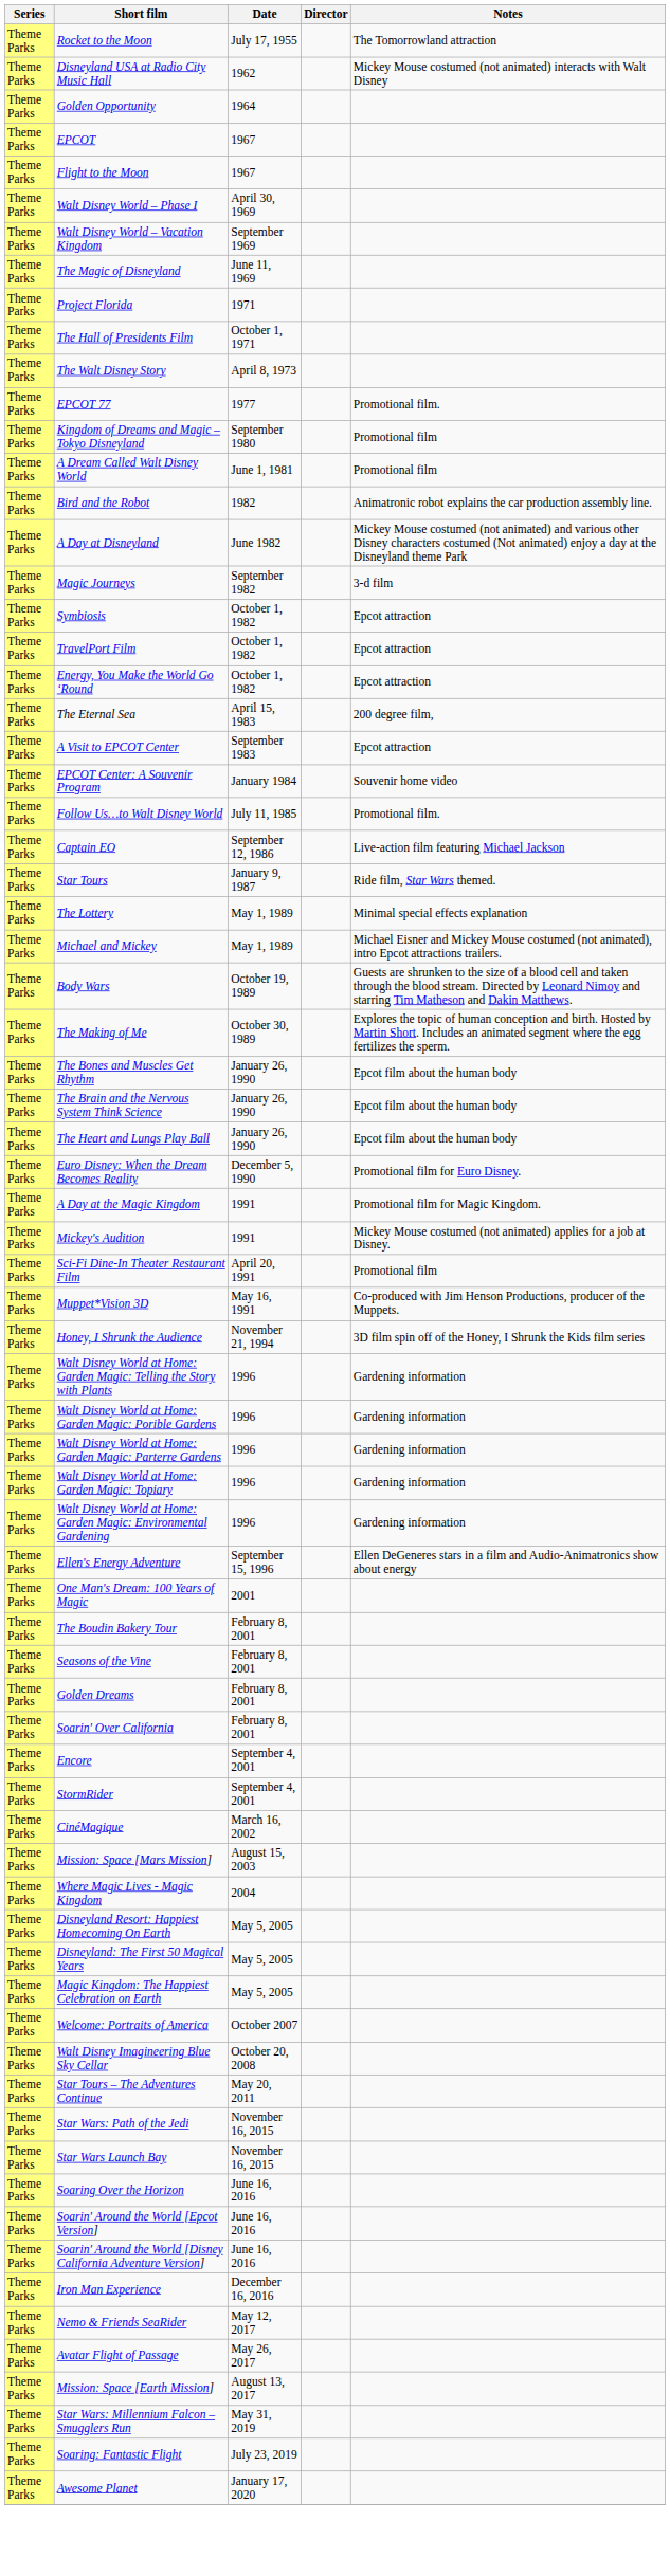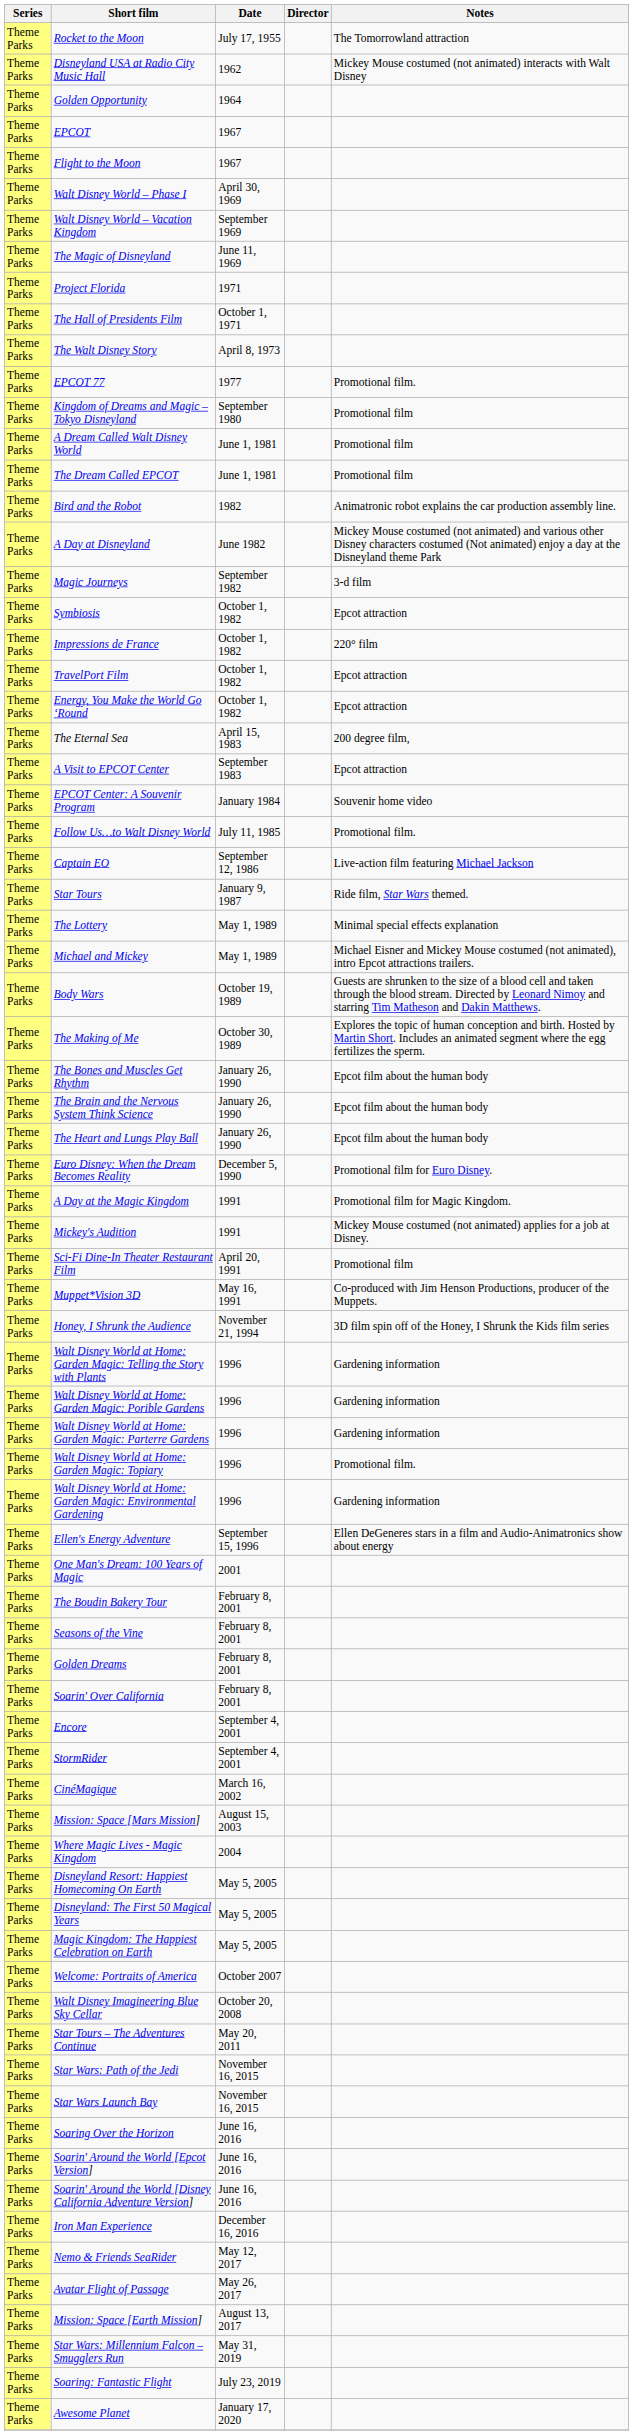+ row: Theme Parks | The Dream Called EPCOT | June 1, 1981 | Promotional film
+ row: Theme Parks | Impressions de France | October 1, 1982 | 220° film
Walt Disney World at Home: Garden Magic: Topiary | Notes: Gardening information -> Promotional film.
